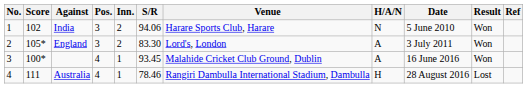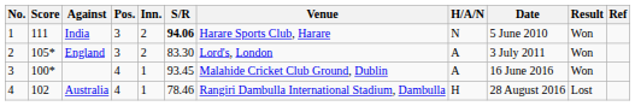India | Score: 102 -> 111
India | S/R: normal -> bold
Australia | Score: 111 -> 102
